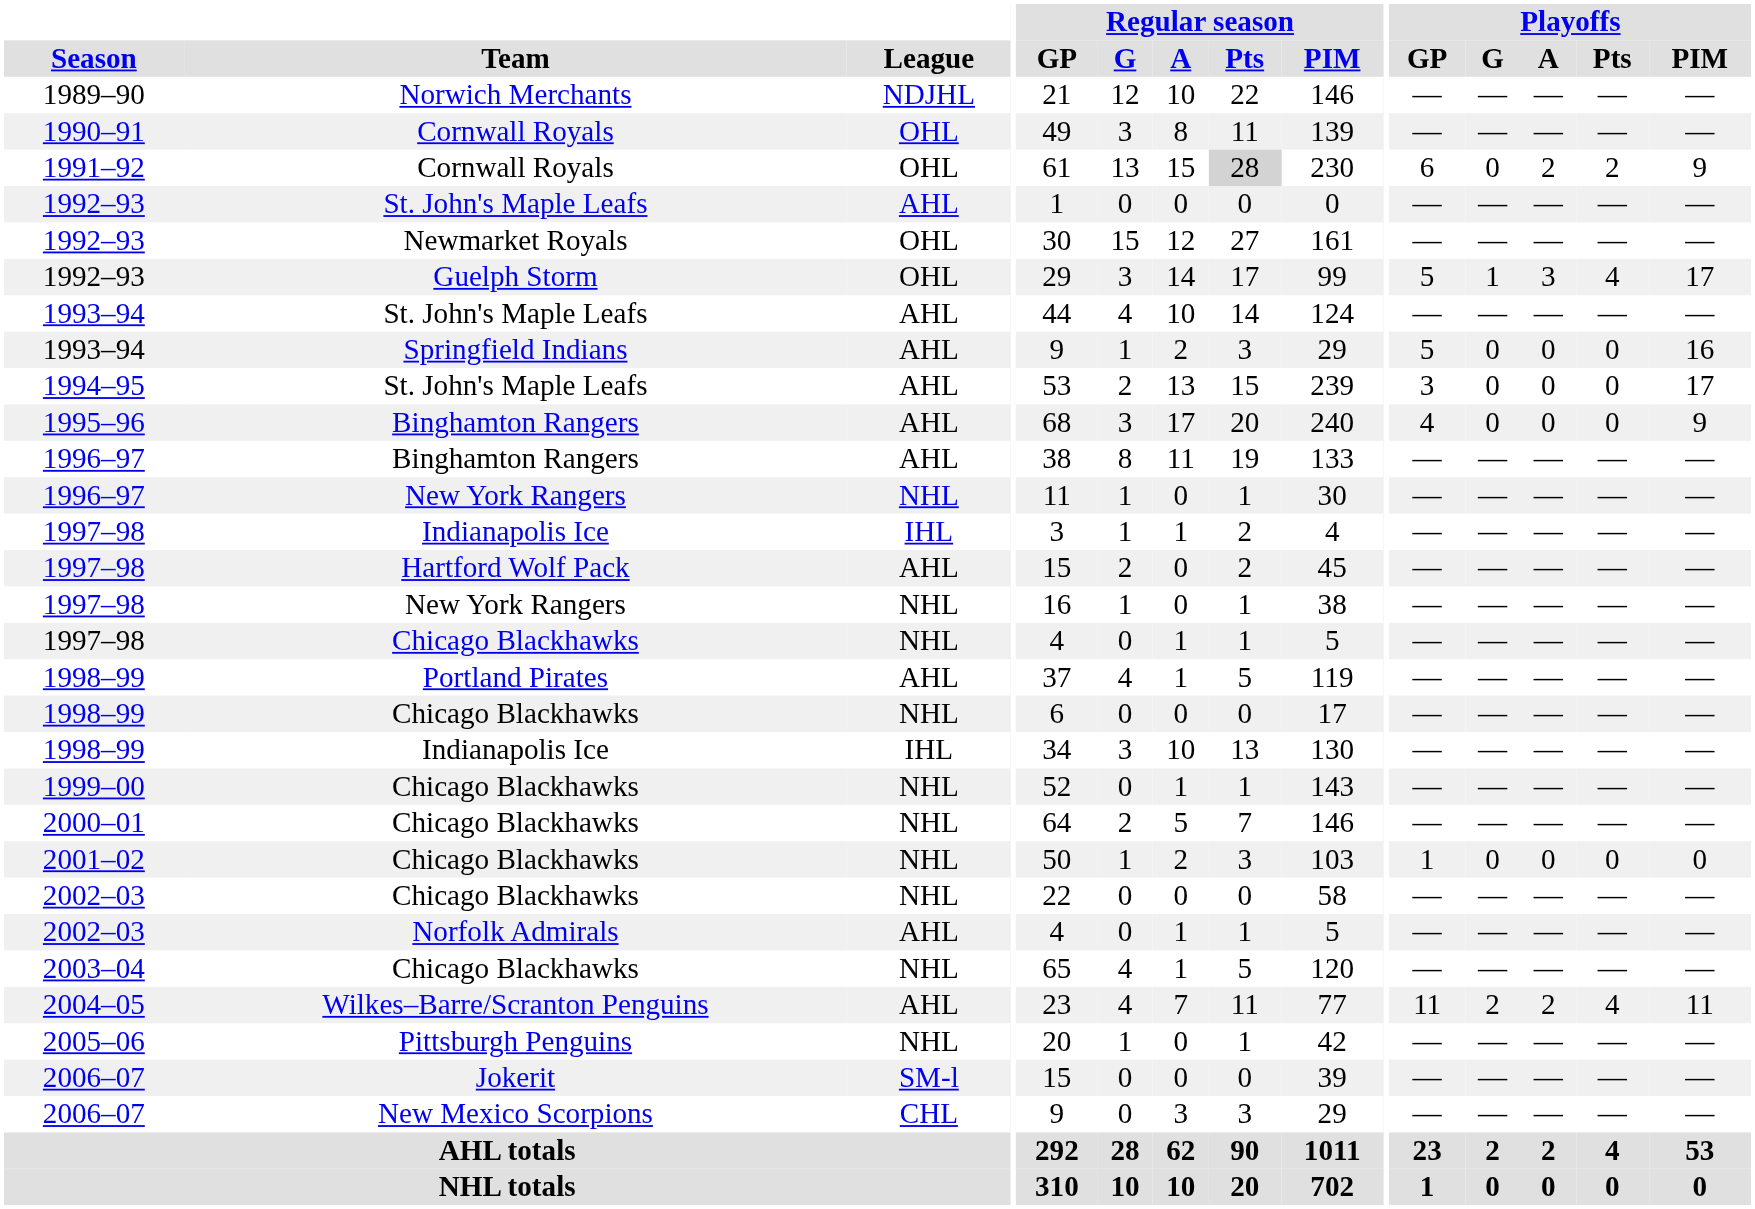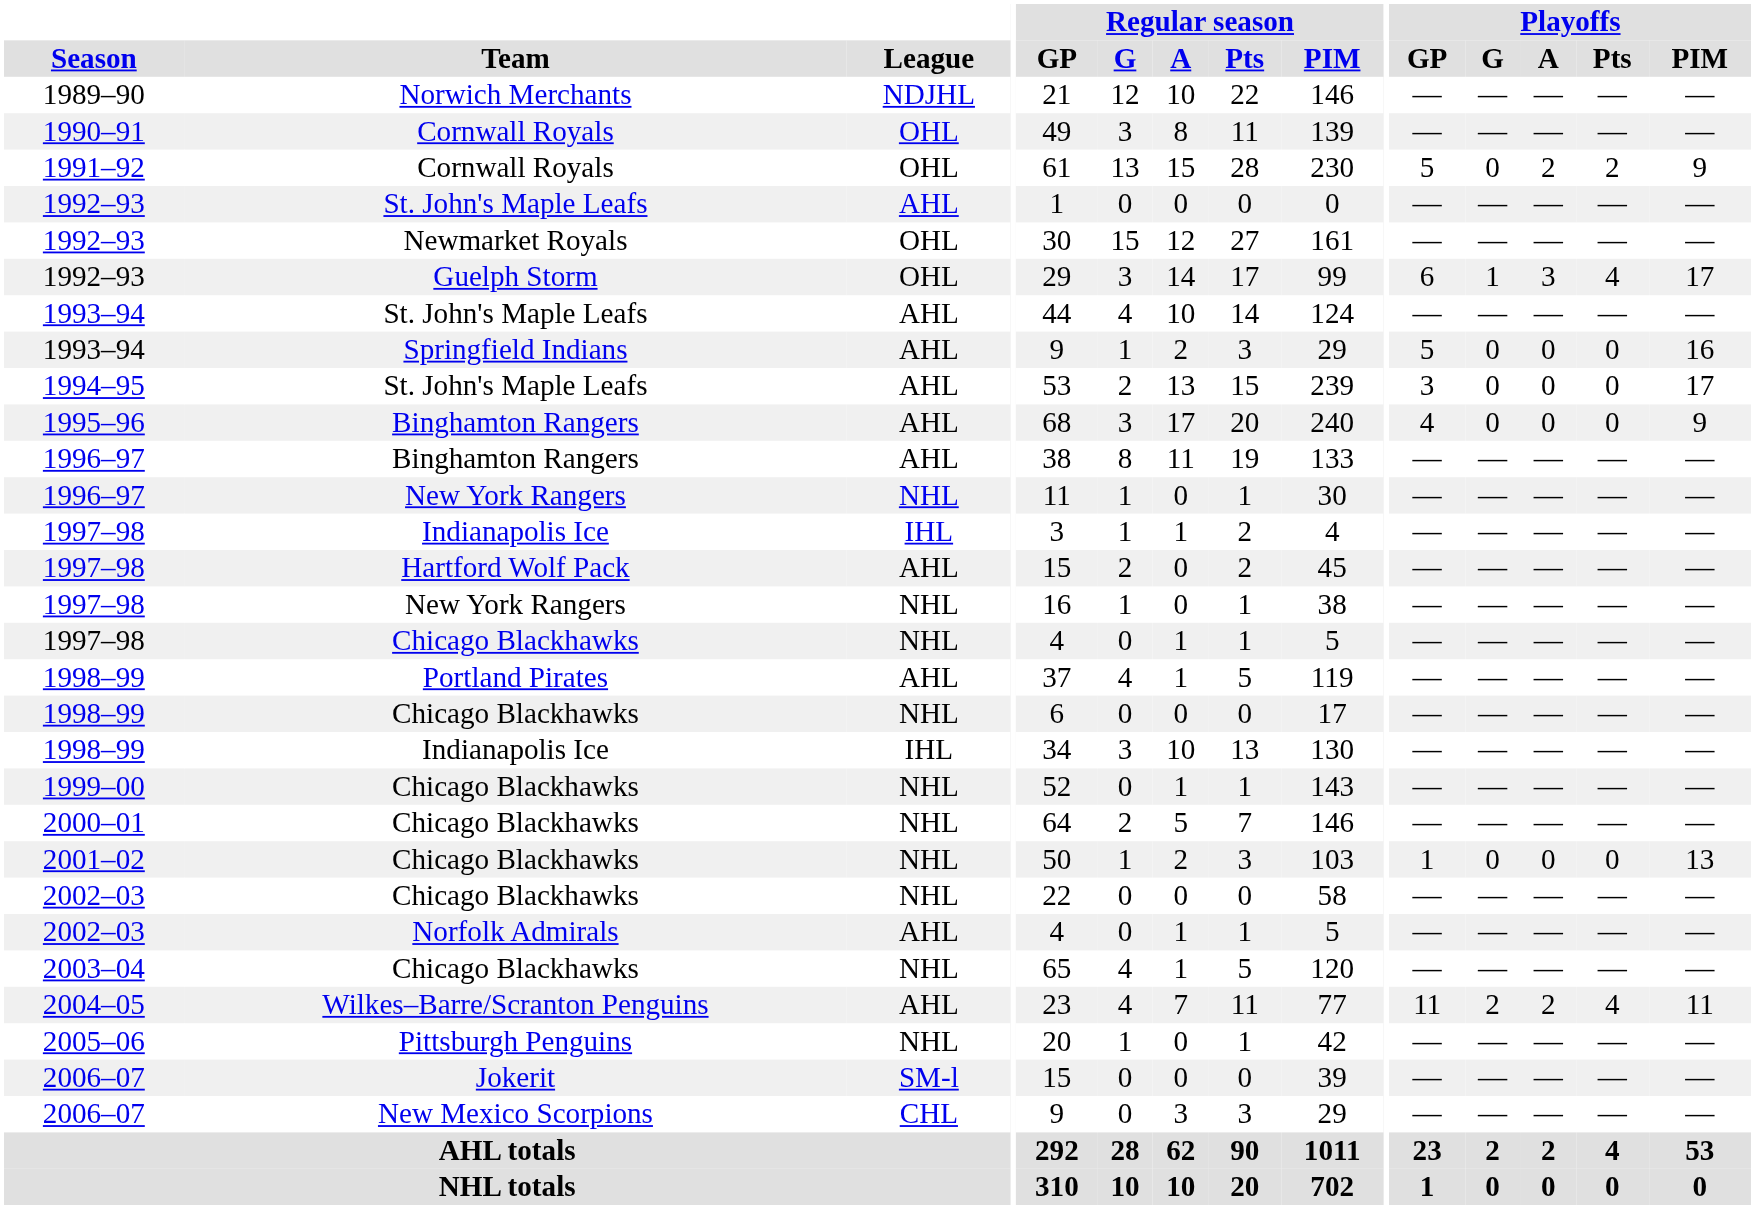1991–92 | Regular season / Pts: lightgrey background -> no background
1991–92 | Playoffs / GP: 6 -> 5
1992–93 / Guelph Storm | Playoffs / GP: 5 -> 6
2001–02 | Playoffs / PIM: 0 -> 13
